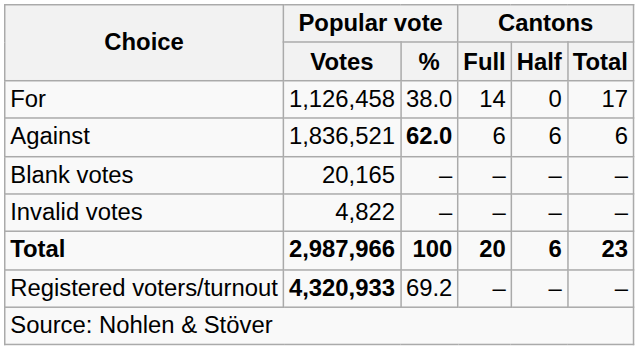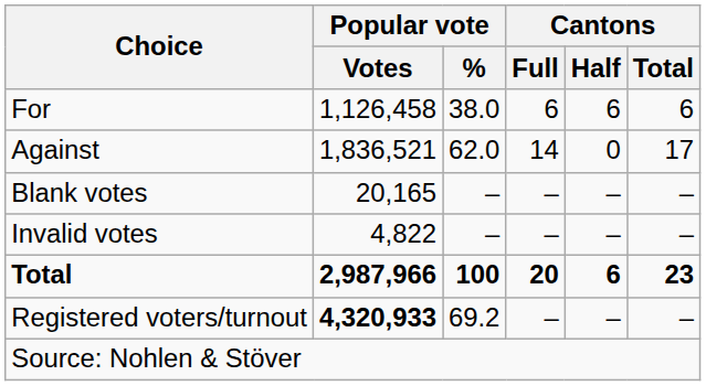For | Cantons / Full: 14 -> 6
For | Cantons / Half: 0 -> 6
For | Cantons / Total: 17 -> 6
Against | Popular vote / %: bold -> normal
Against | Cantons / Full: 6 -> 14
Against | Cantons / Half: 6 -> 0
Against | Cantons / Total: 6 -> 17
